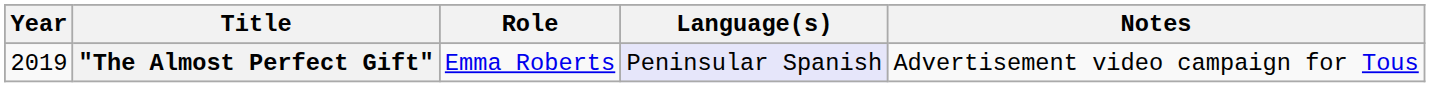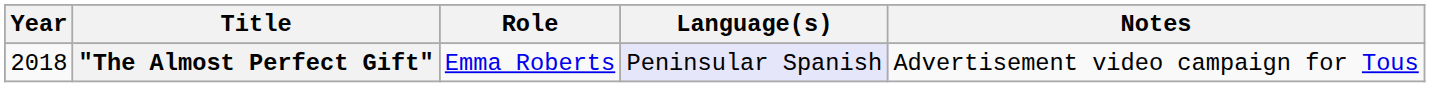"The Almost Perfect Gift" | Year: 2019 -> 2018
